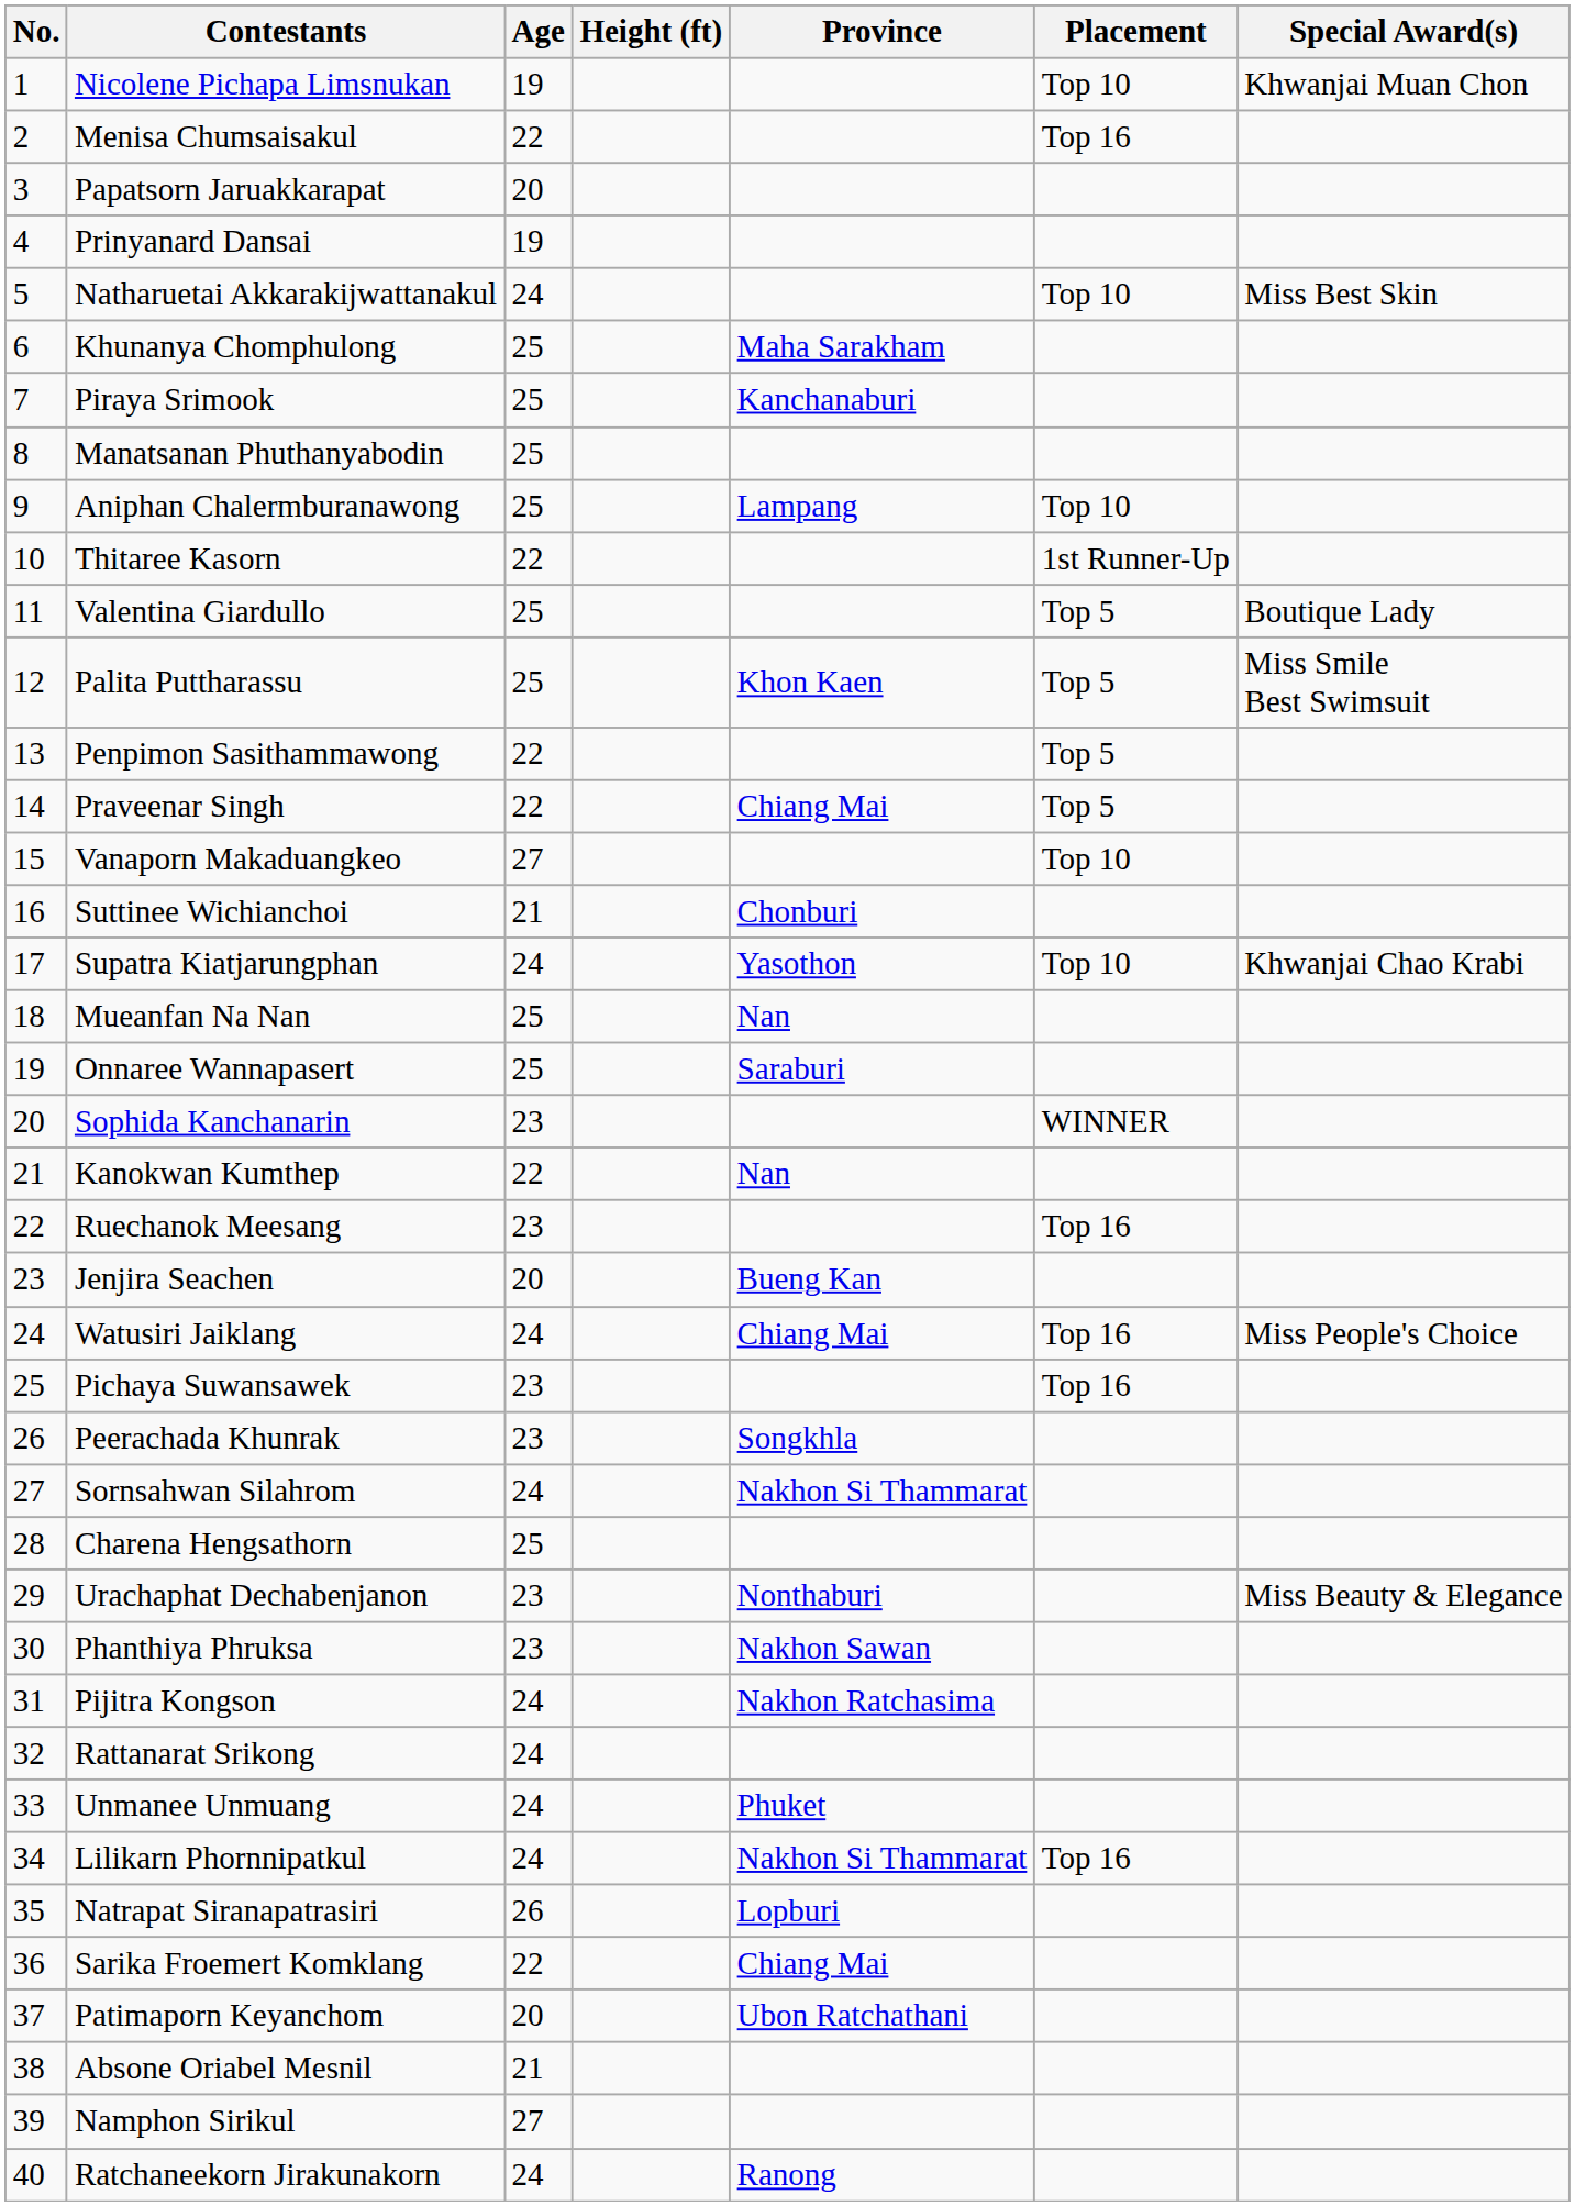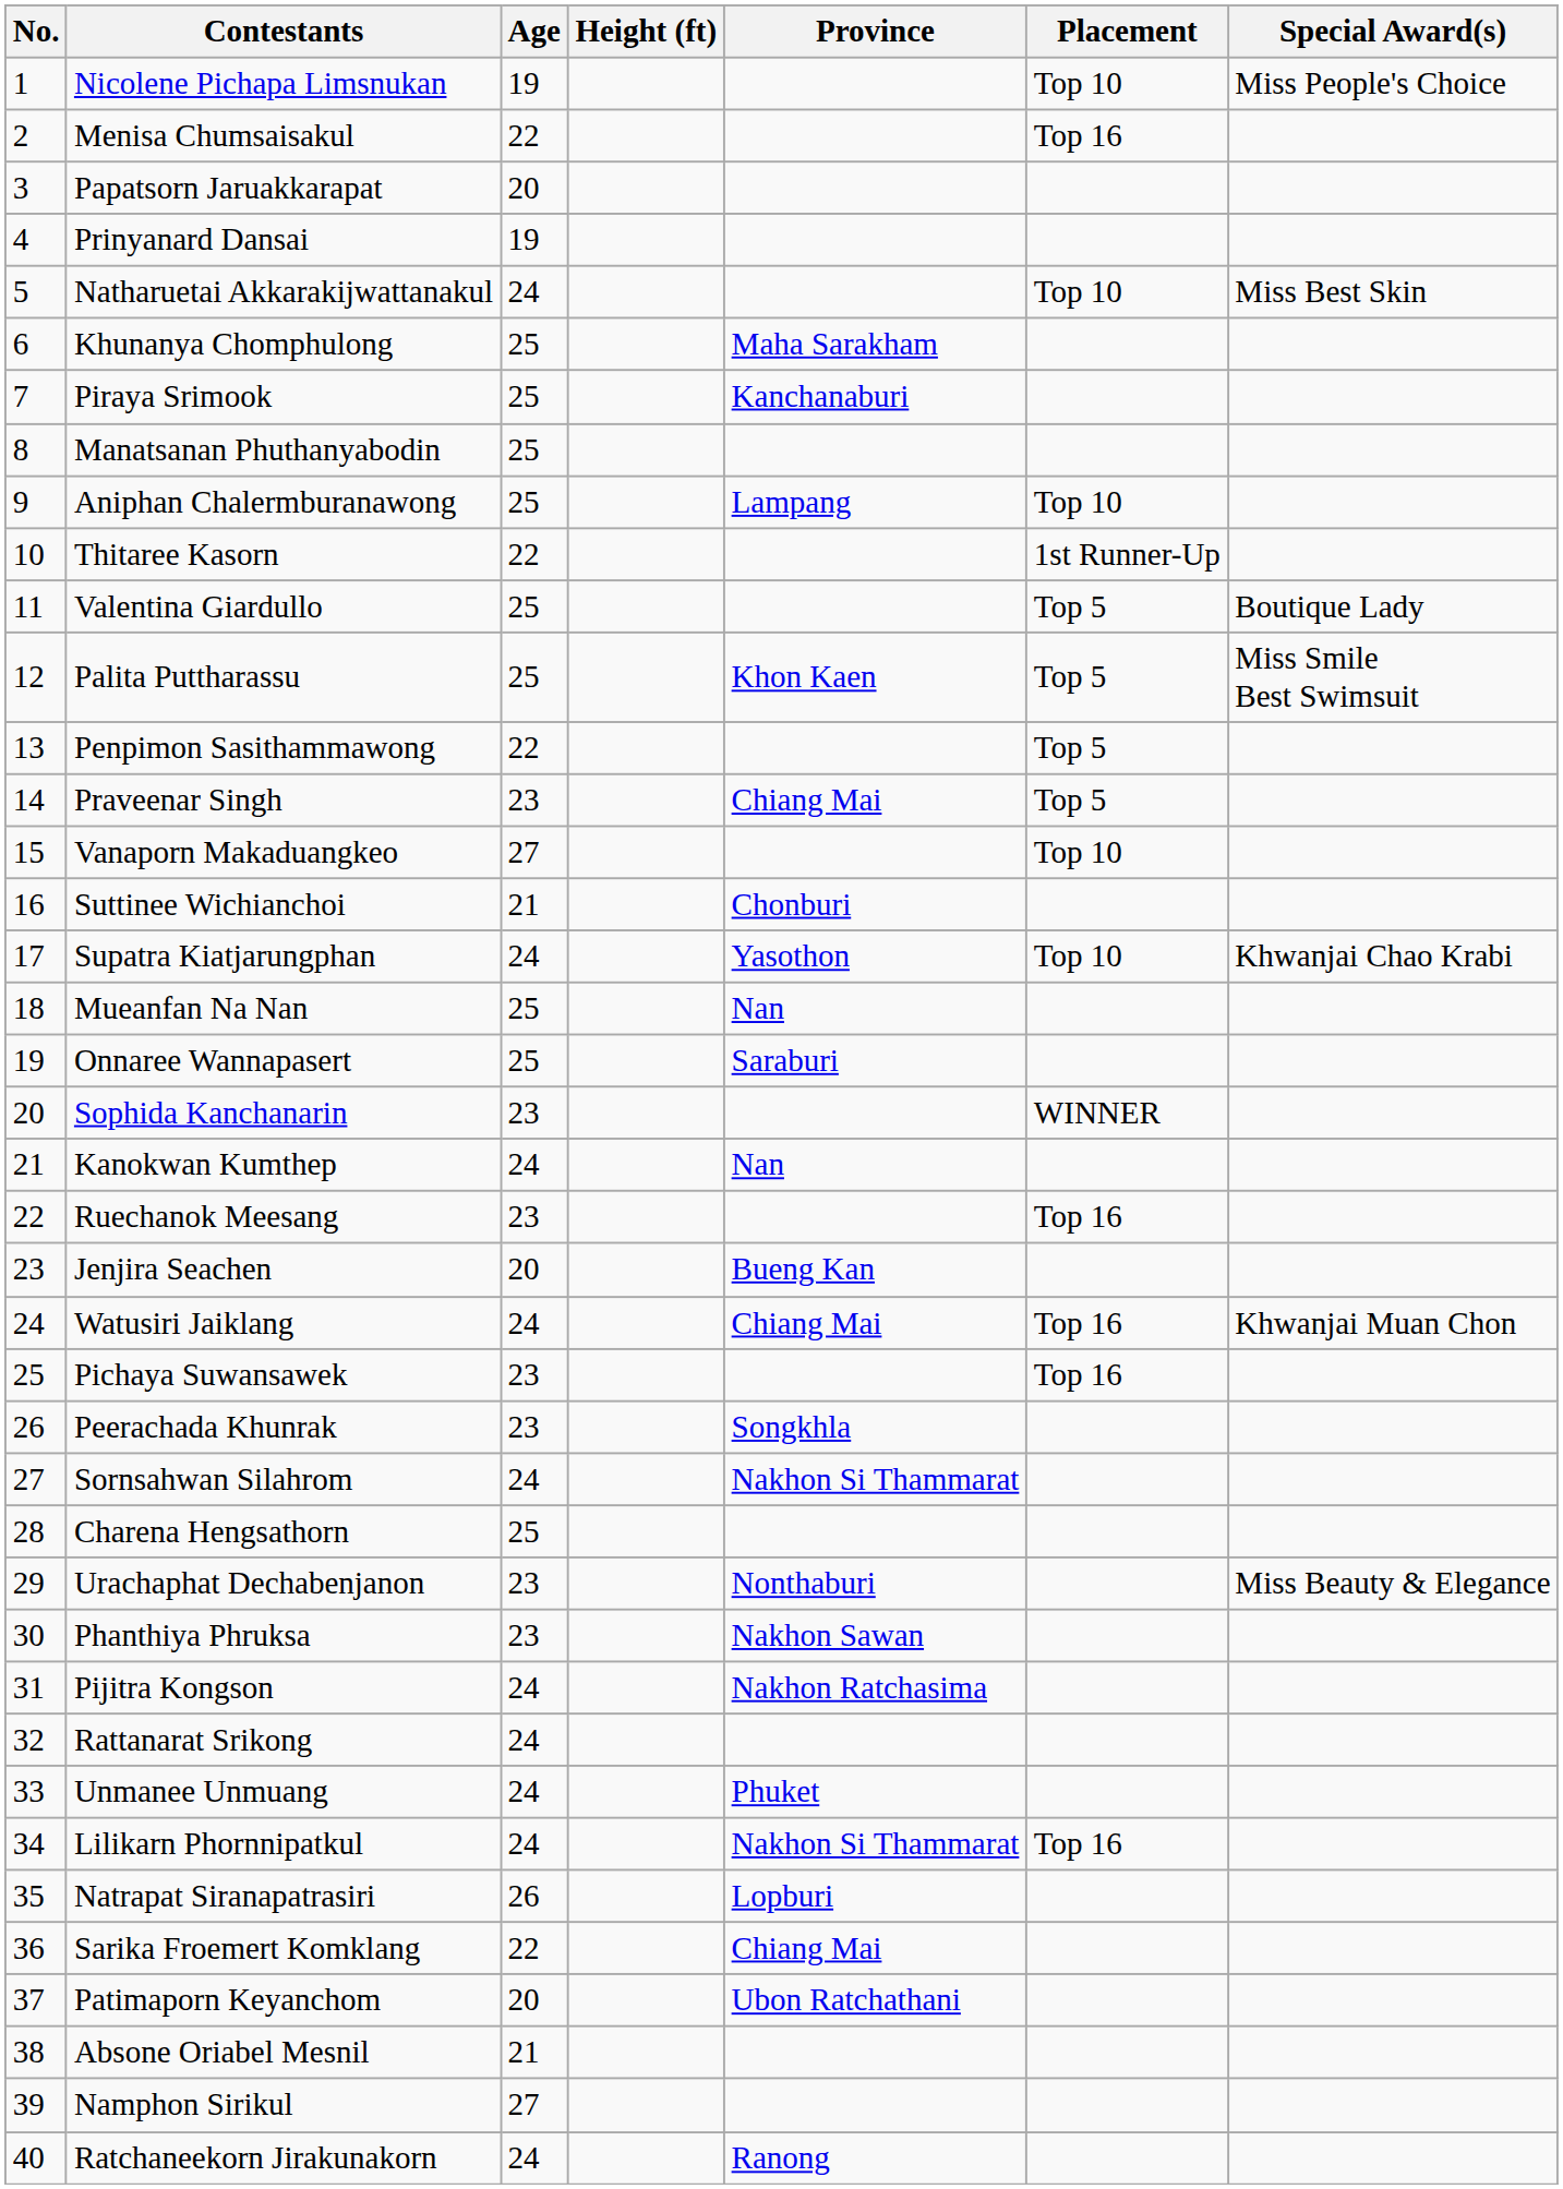Nicolene Pichapa Limsnukan | Special Award(s): Khwanjai Muan Chon -> Miss People's Choice
Praveenar Singh | Age: 22 -> 23
Kanokwan Kumthep | Age: 22 -> 24
Watusiri Jaiklang | Special Award(s): Miss People's Choice -> Khwanjai Muan Chon
